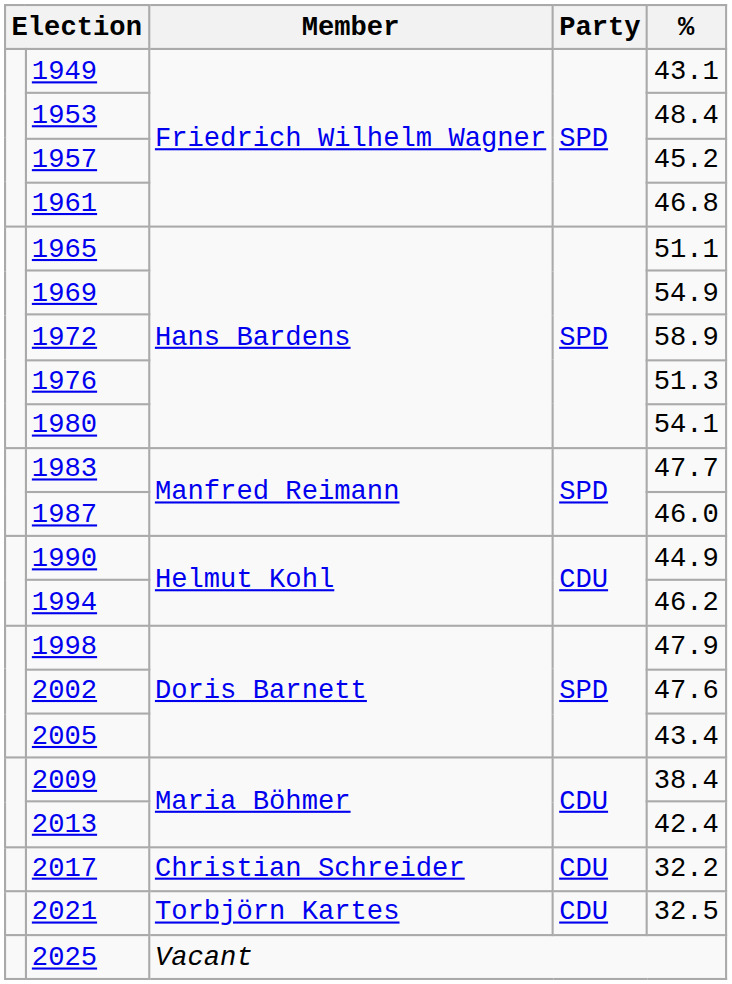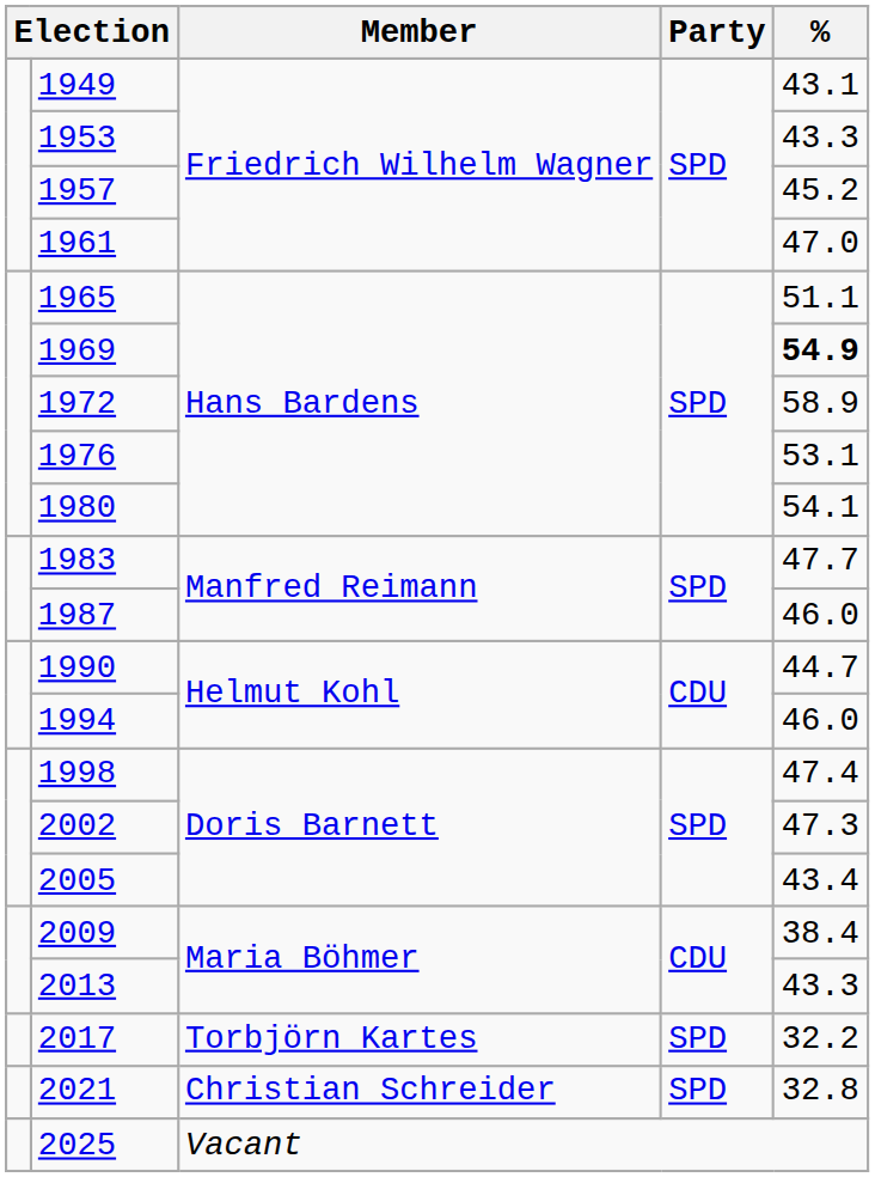1953 | %: 48.4 -> 43.3
1961 | %: 46.8 -> 47.0
1969 | %: normal -> bold
1976 | %: 51.3 -> 53.1
1990 | %: 44.9 -> 44.7
1994 | %: 46.2 -> 46.0
1998 | %: 47.9 -> 47.4
2002 | %: 47.6 -> 47.3
2013 | %: 42.4 -> 43.3
2017 | Member: Christian Schreider -> Torbjörn Kartes
2017 | Party: CDU -> SPD
2021 | Member: Torbjörn Kartes -> Christian Schreider
2021 | Party: CDU -> SPD
2021 | %: 32.5 -> 32.8
